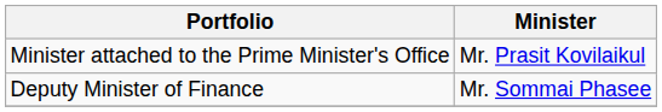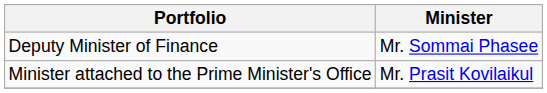rows swapped: Minister attached to the Prime Minister's Office <-> Deputy Minister of Finance
